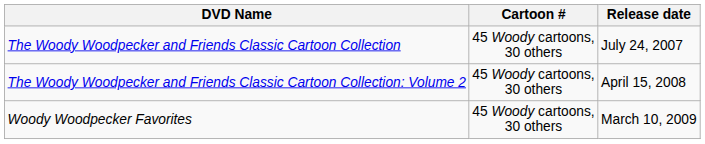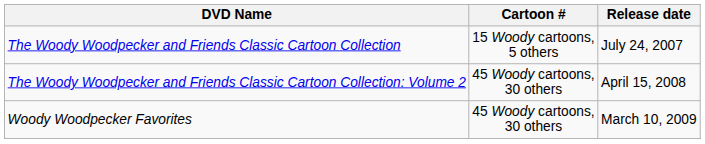The Woody Woodpecker and Friends Classic Cartoon Collection | Cartoon #: 45 Woody cartoons, 30 others -> 15 Woody cartoons, 5 others
